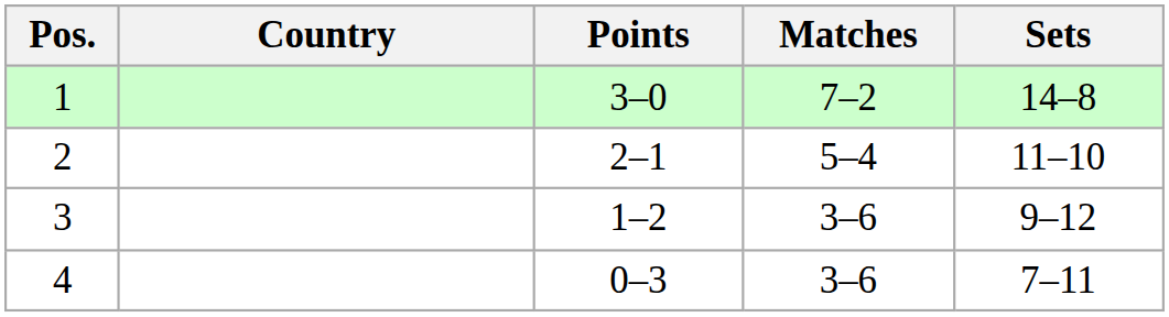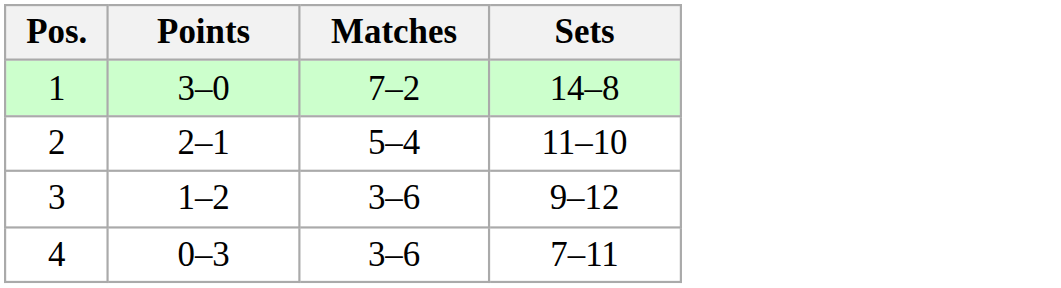- column: Country
